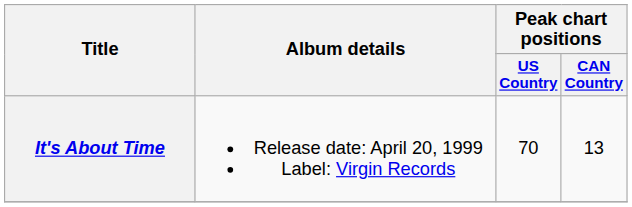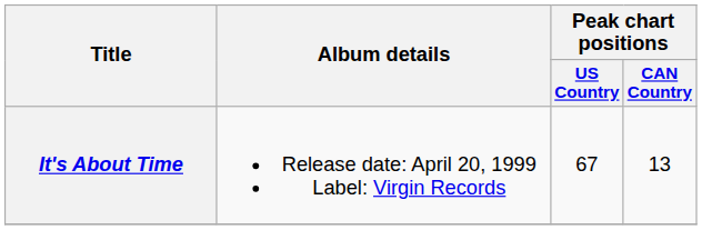It's About Time | Peak chart positions / US Country: 70 -> 67
